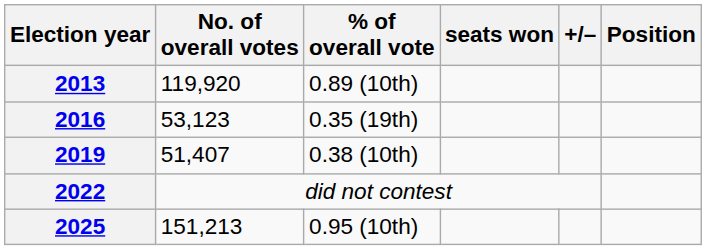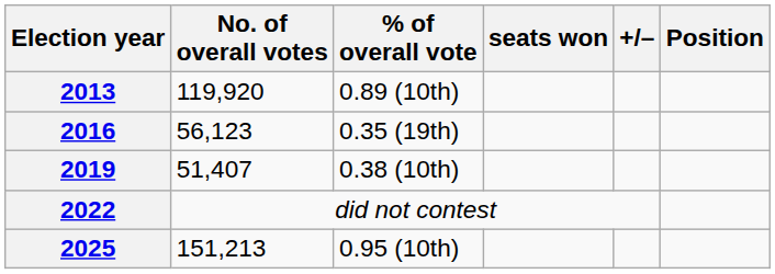2016 | No. of overall votes: 53,123 -> 56,123
